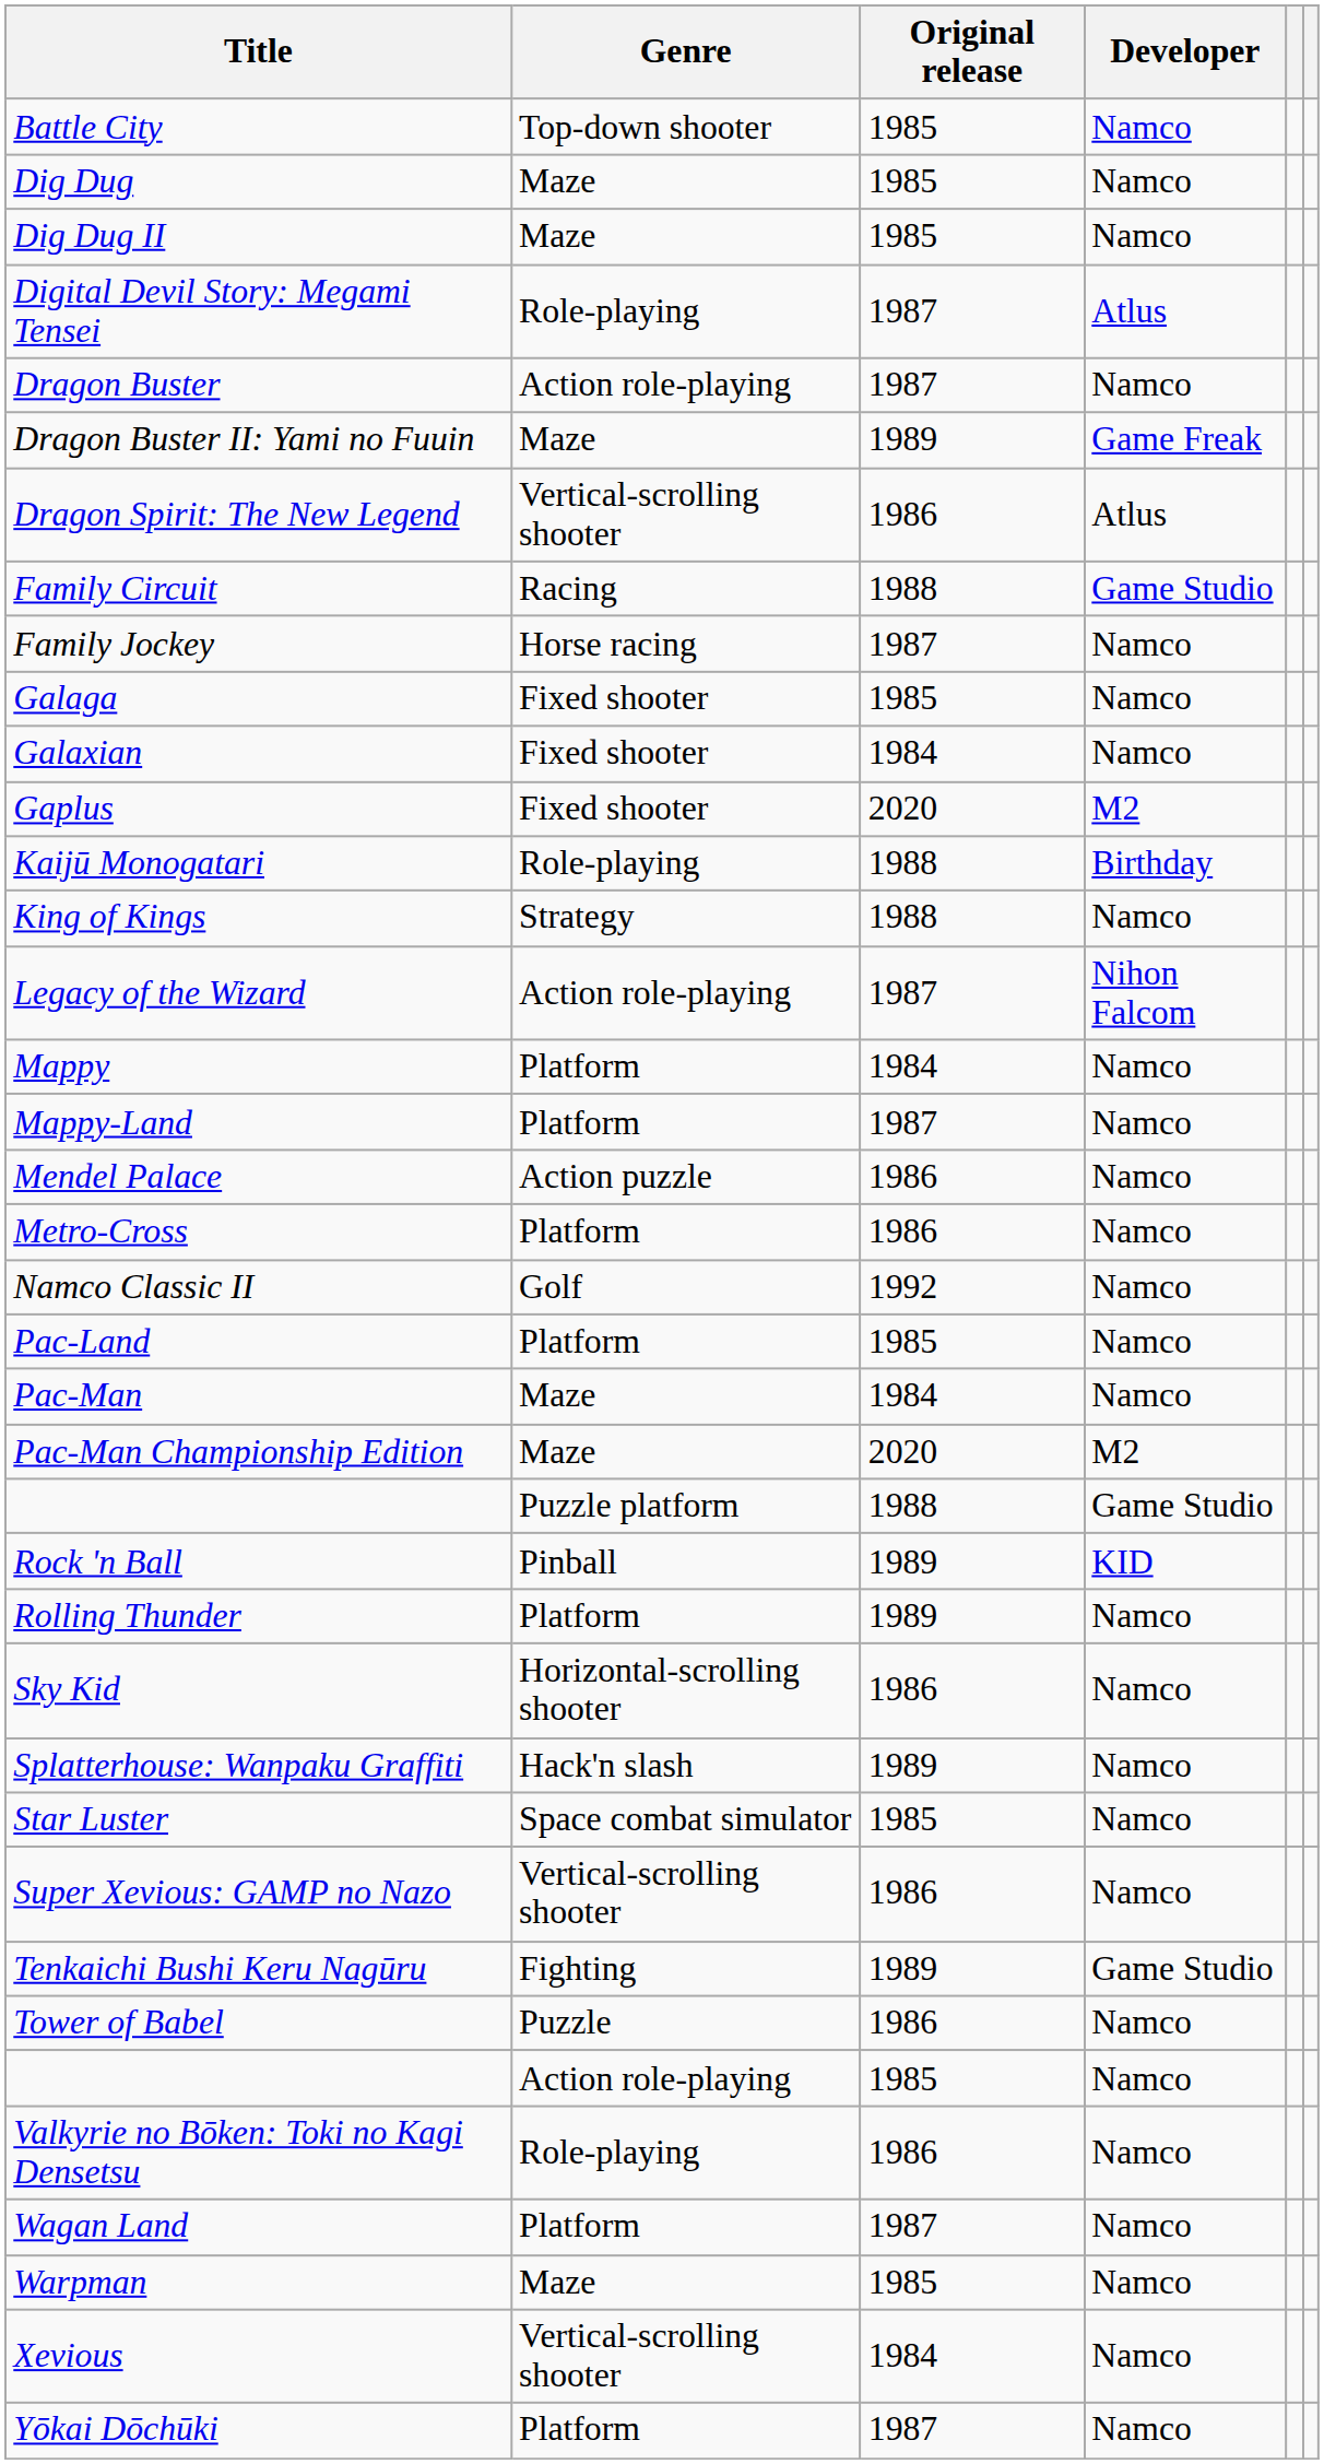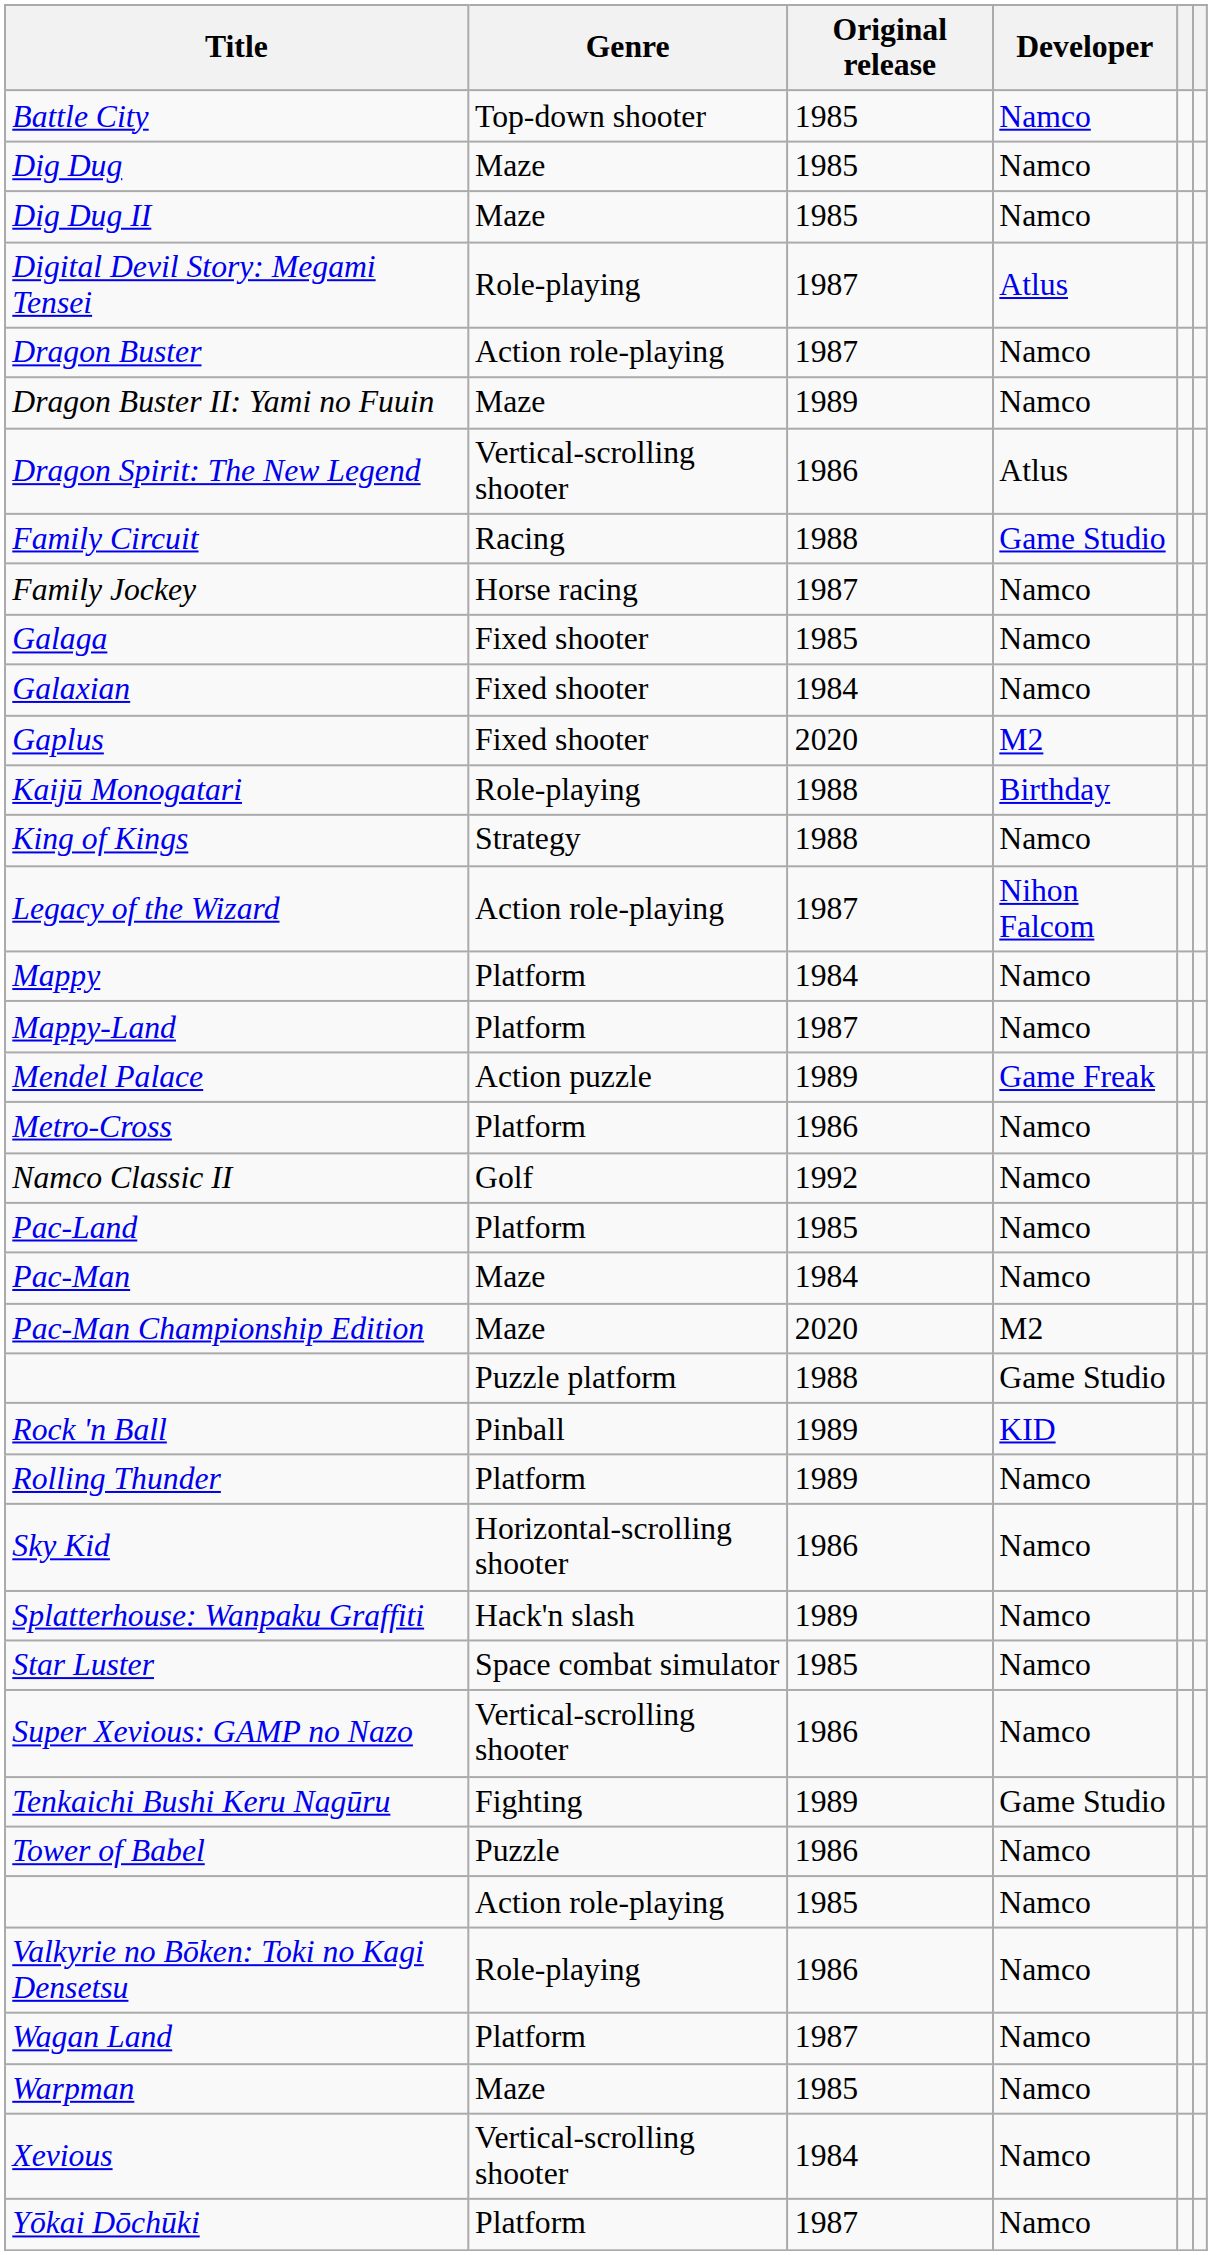Dragon Buster II: Yami no Fuuin | Developer: Game Freak -> Namco
Mendel Palace | Original release: 1986 -> 1989
Mendel Palace | Developer: Namco -> Game Freak
